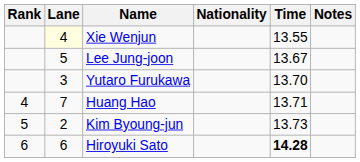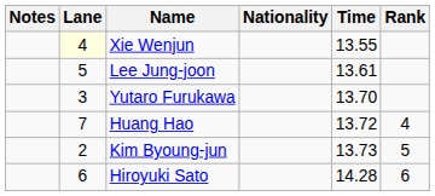columns swapped: Rank <-> Notes
Lee Jung-joon | Time: 13.67 -> 13.61
Huang Hao | Time: 13.71 -> 13.72
Hiroyuki Sato | Time: bold -> normal
